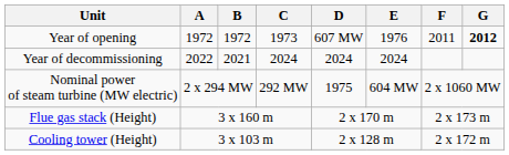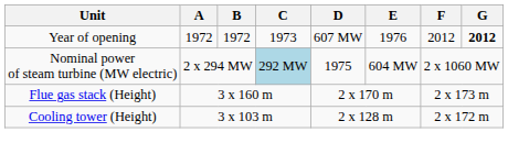Year of opening | F: 2011 -> 2012
- row: Year of decommissioning | 2022 | 2021 | 2024 | 2024 | 2024
Nominal power of steam turbine (MW electric) | C: no background -> lightblue background
